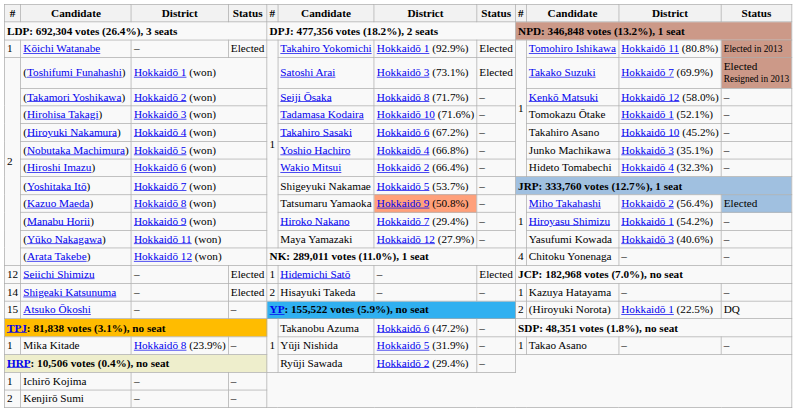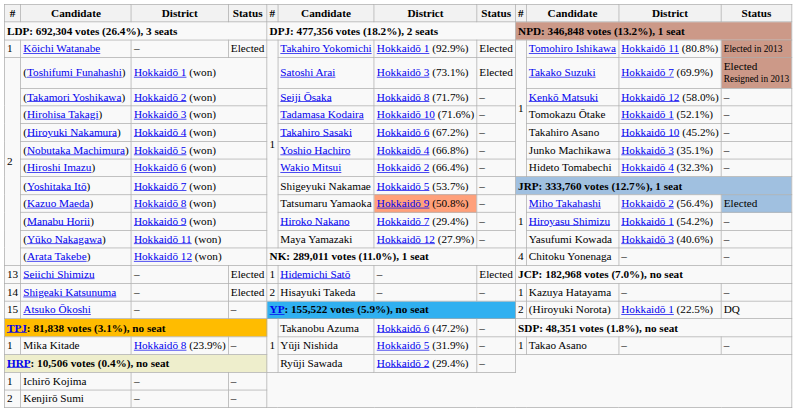Seiichi Shimizu | column 1: 12 -> 13
